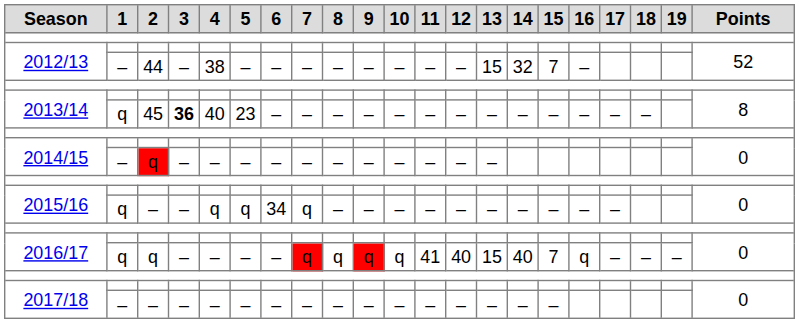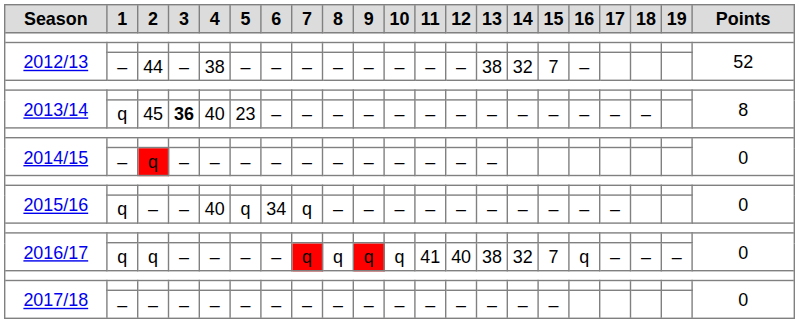2012/13 / 44 | 13: 15 -> 38
2015/16 / – | 4: q -> 40
2016/17 / q | 13: 15 -> 38
2016/17 / q | 14: 40 -> 32
